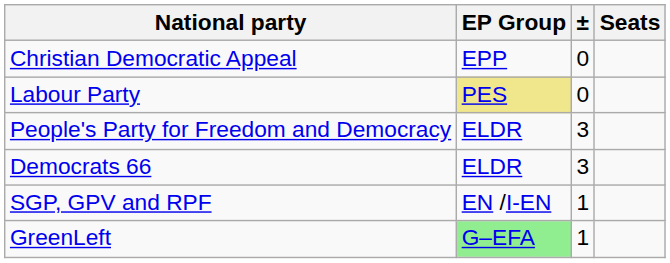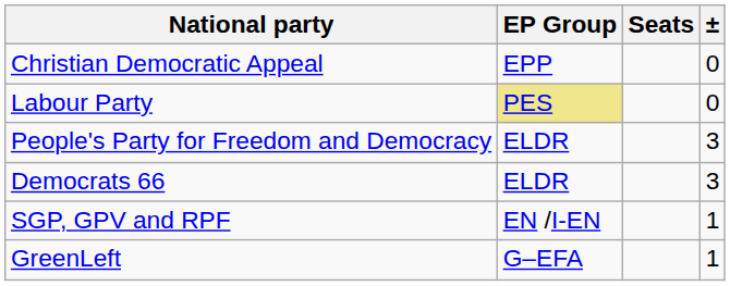columns swapped: Seats <-> ±
GreenLeft | EP Group: lightgreen background -> no background
